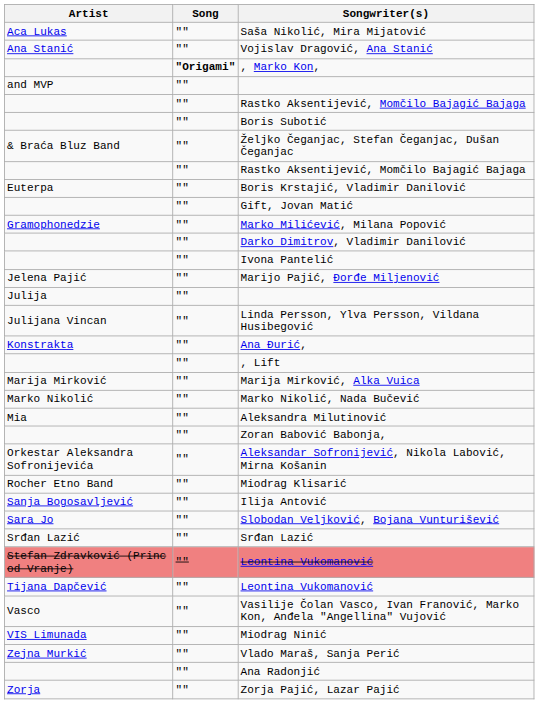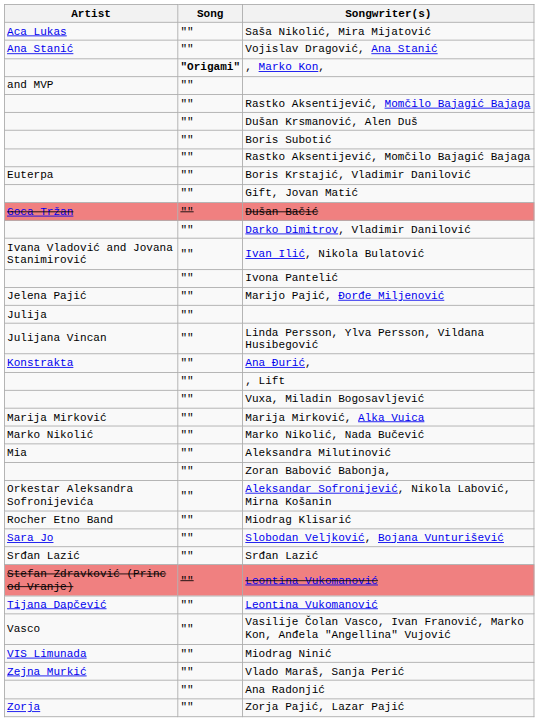+ row: "" | Dušan Krsmanović, Alen Duš
- row: & Braća Bluz Band | "" | Željko Čeganjac, Stefan Čeganjac, Dušan Čeganjac
+ row: Goca Tržan | "" | Dušan Bačić
- row: Gramophonedzie | "" | Marko Milićević, Milana Popović
+ row: Ivana Vladović and Jovana Stanimirović | "" | Ivan Ilić, Nikola Bulatović
+ row: "" | Vuxa, Miladin Bogosavljević
- row: Sanja Bogosavljević | "" | Ilija Antović
